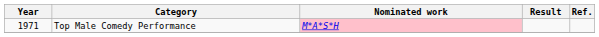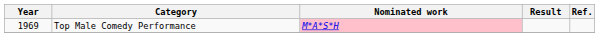Top Male Comedy Performance | Year: 1971 -> 1969
